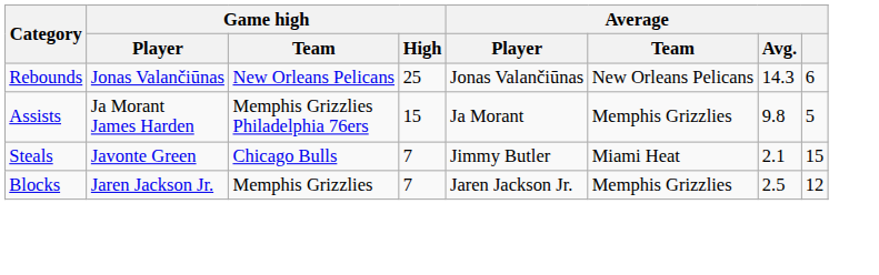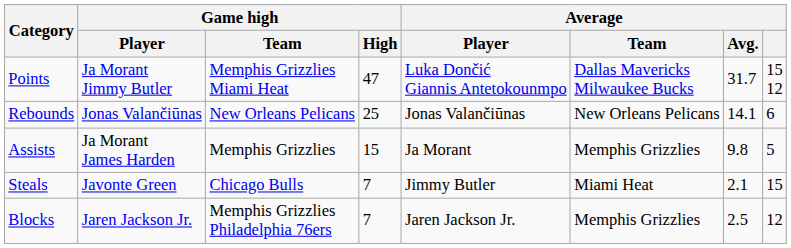+ row: Points | Ja Morant Jimmy Butler | Memphis Grizzlies Miami Heat | 47 | Luka Dončić Giannis Antetokounmpo | Dallas Mavericks Milwaukee Bucks | 31.7 | 15 12
Rebounds | Average / Avg.: 14.3 -> 14.1
Assists | Game high / Team: Memphis Grizzlies Philadelphia 76ers -> Memphis Grizzlies
Blocks | Game high / Team: Memphis Grizzlies -> Memphis Grizzlies Philadelphia 76ers
